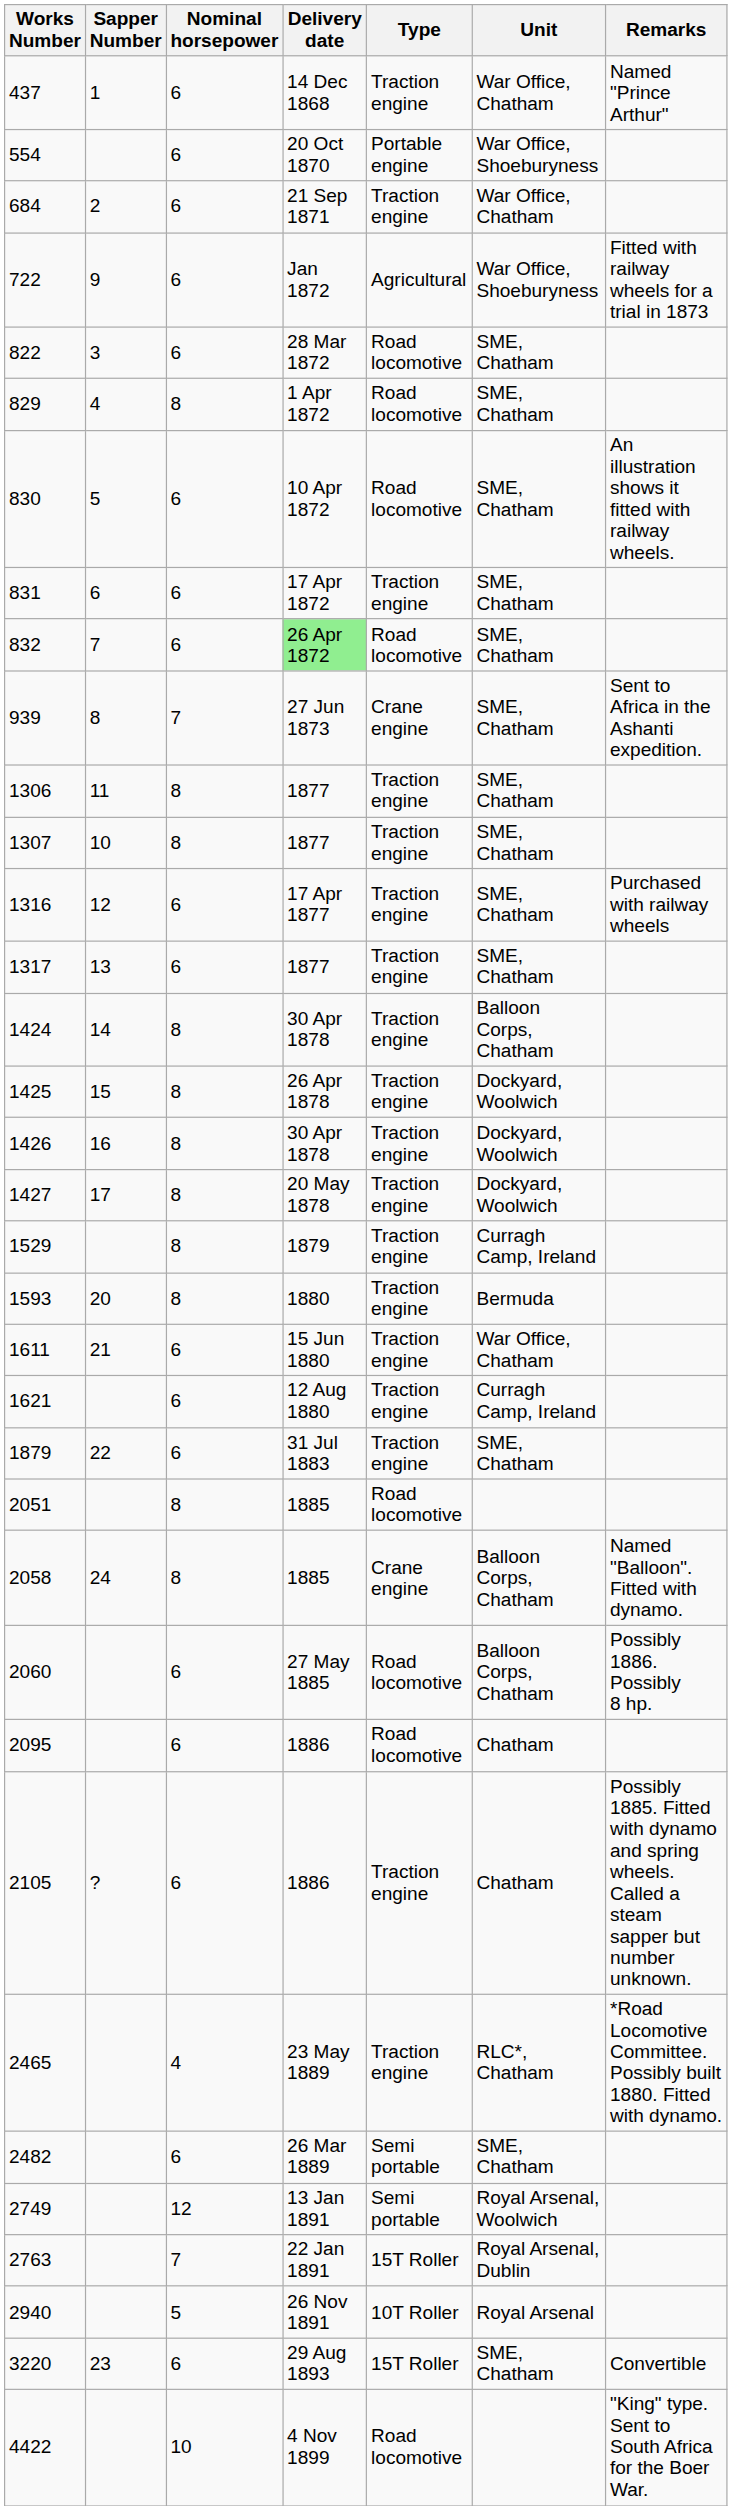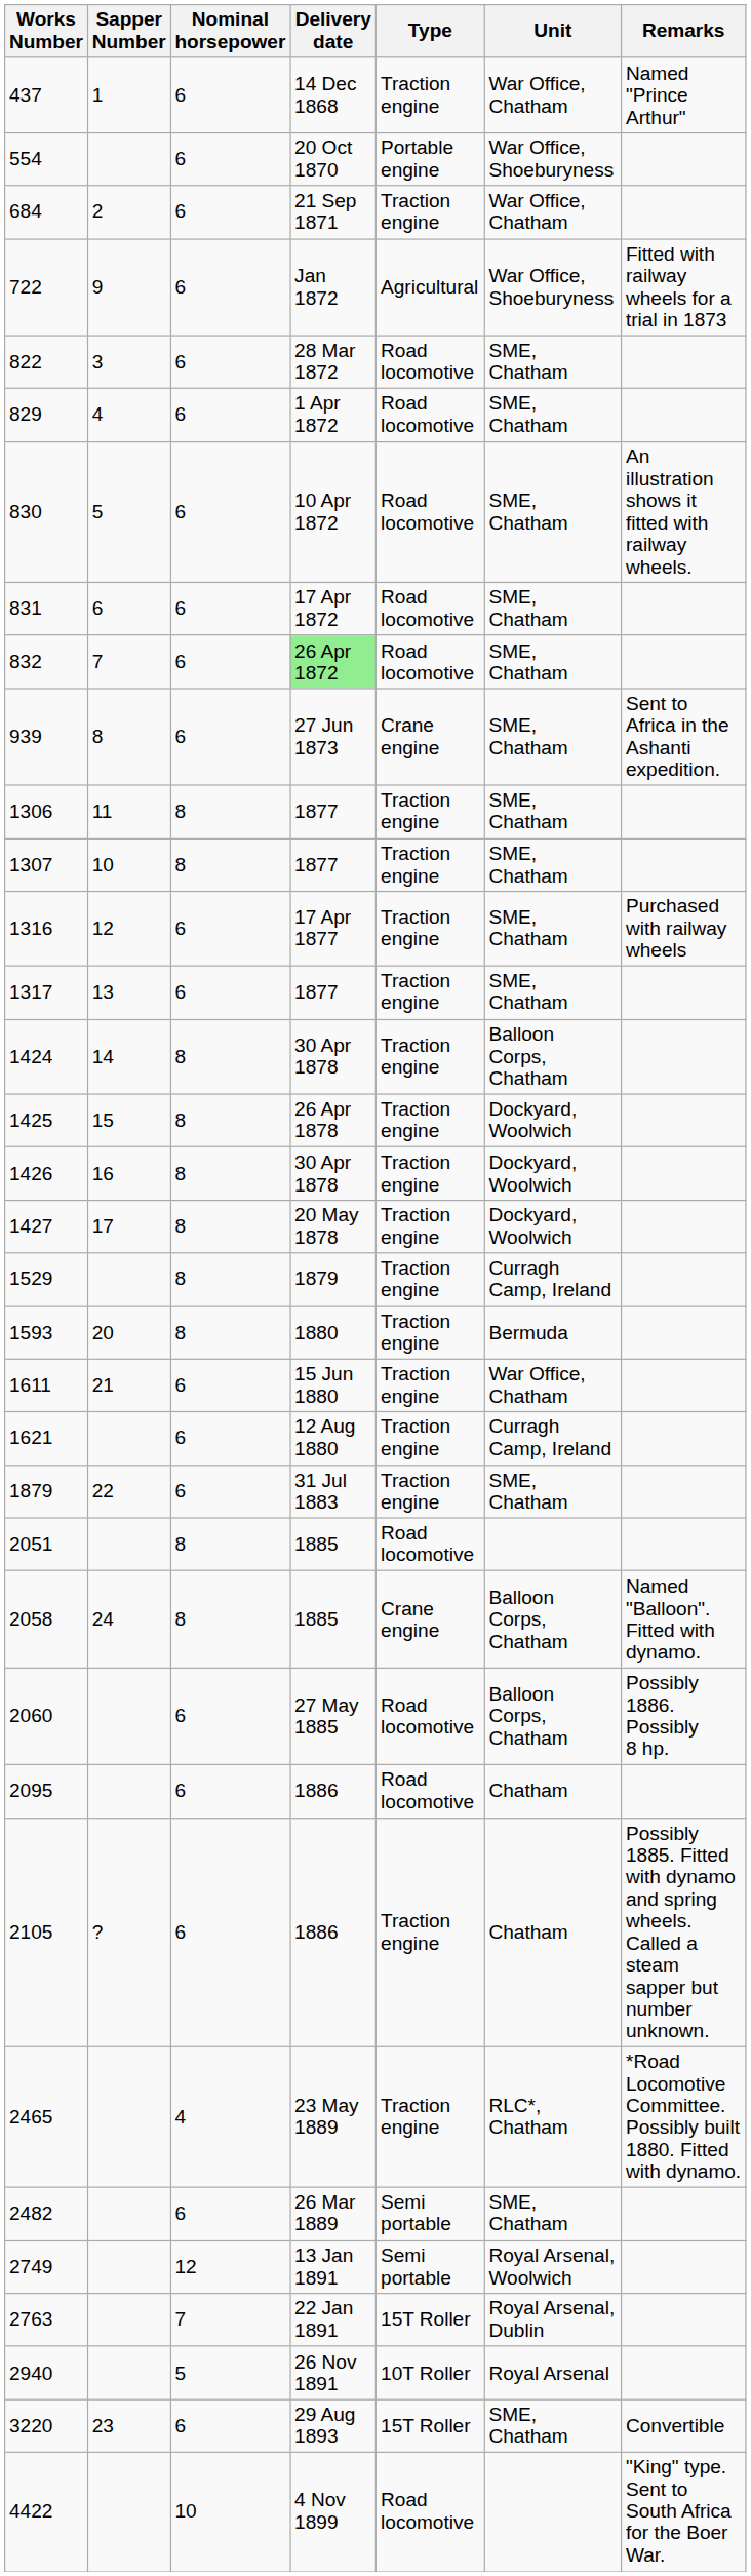829 | Nominal horsepower: 8 -> 6
831 | Type: Traction engine -> Road locomotive
939 | Nominal horsepower: 7 -> 6
